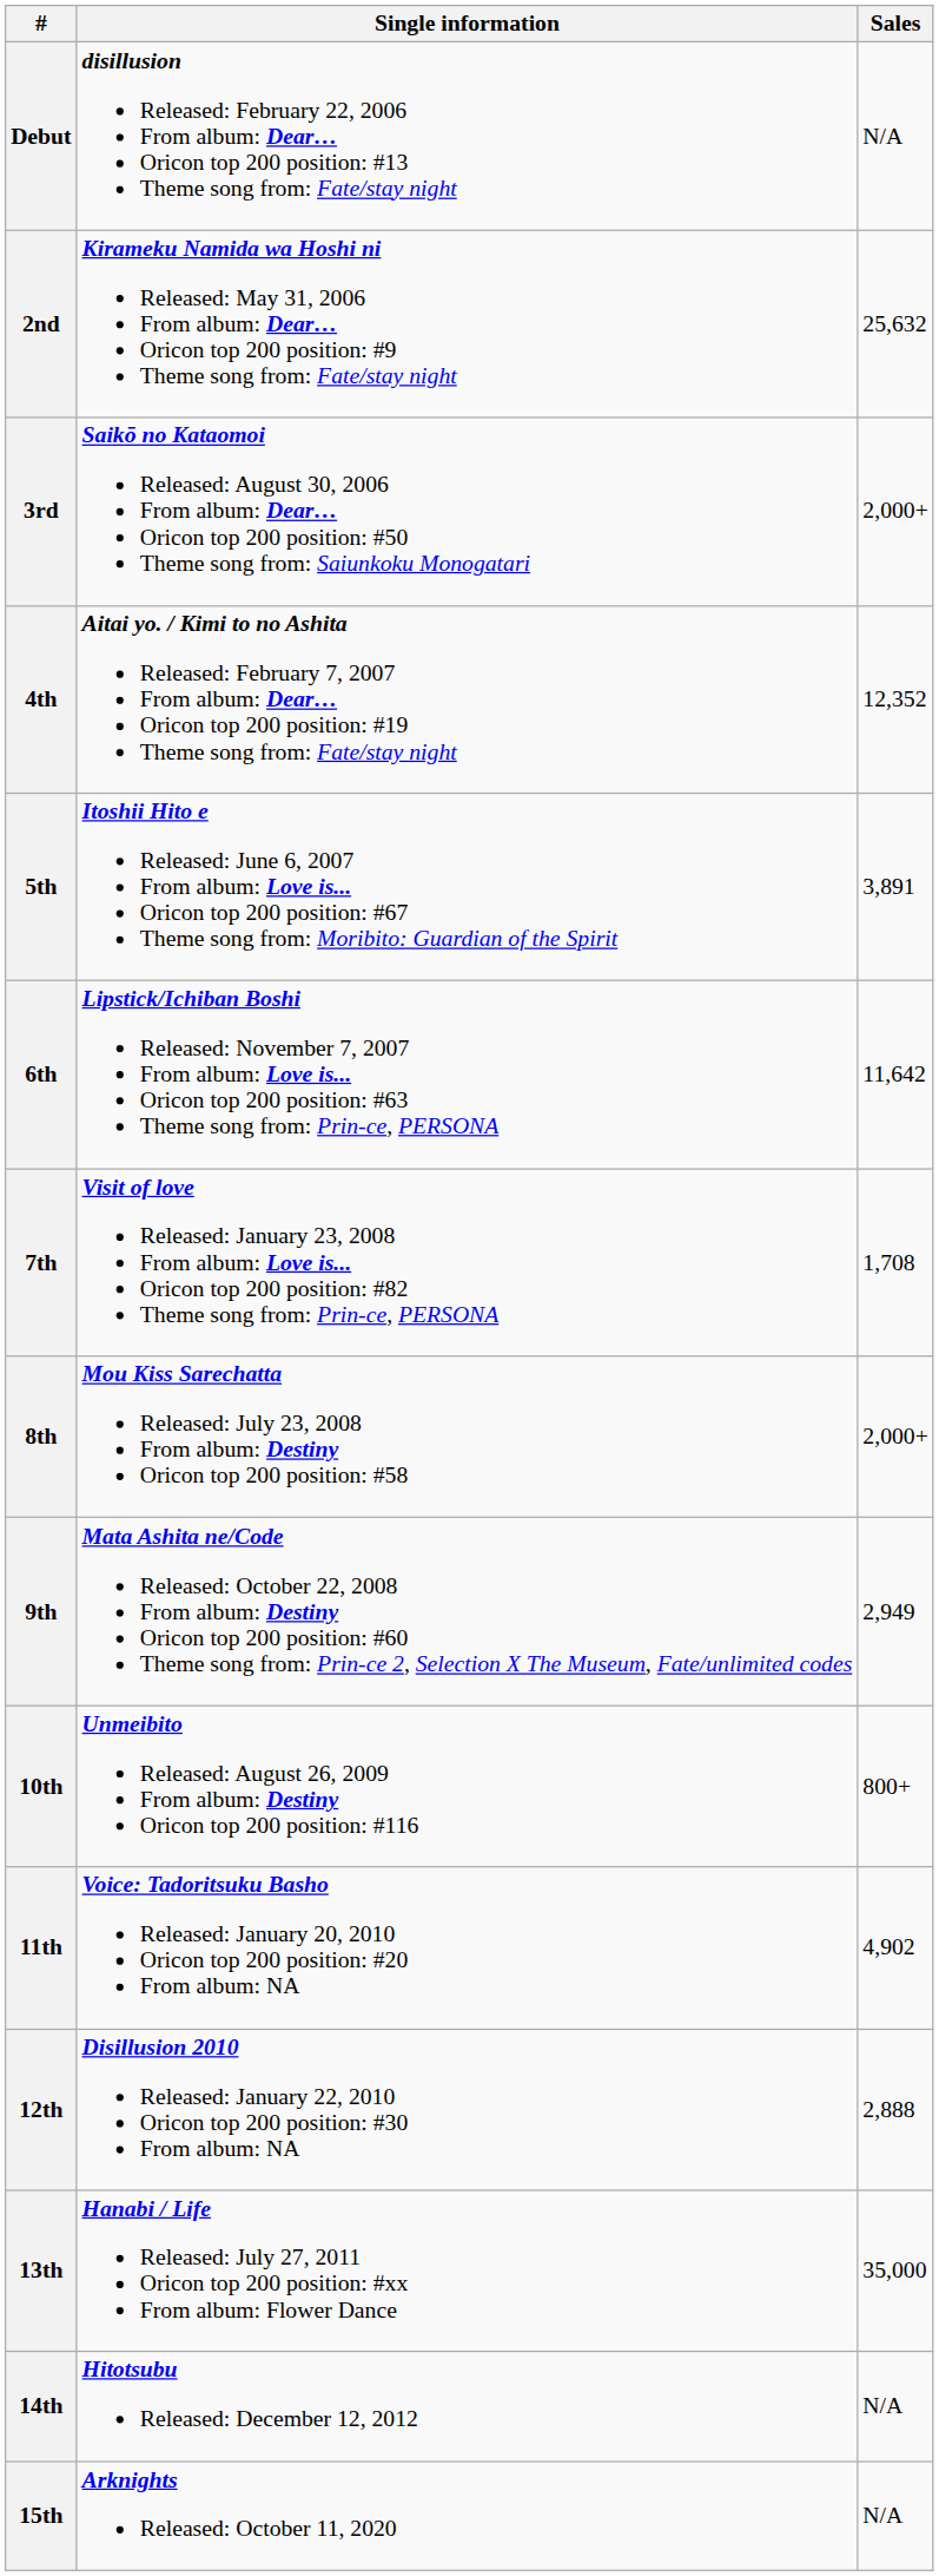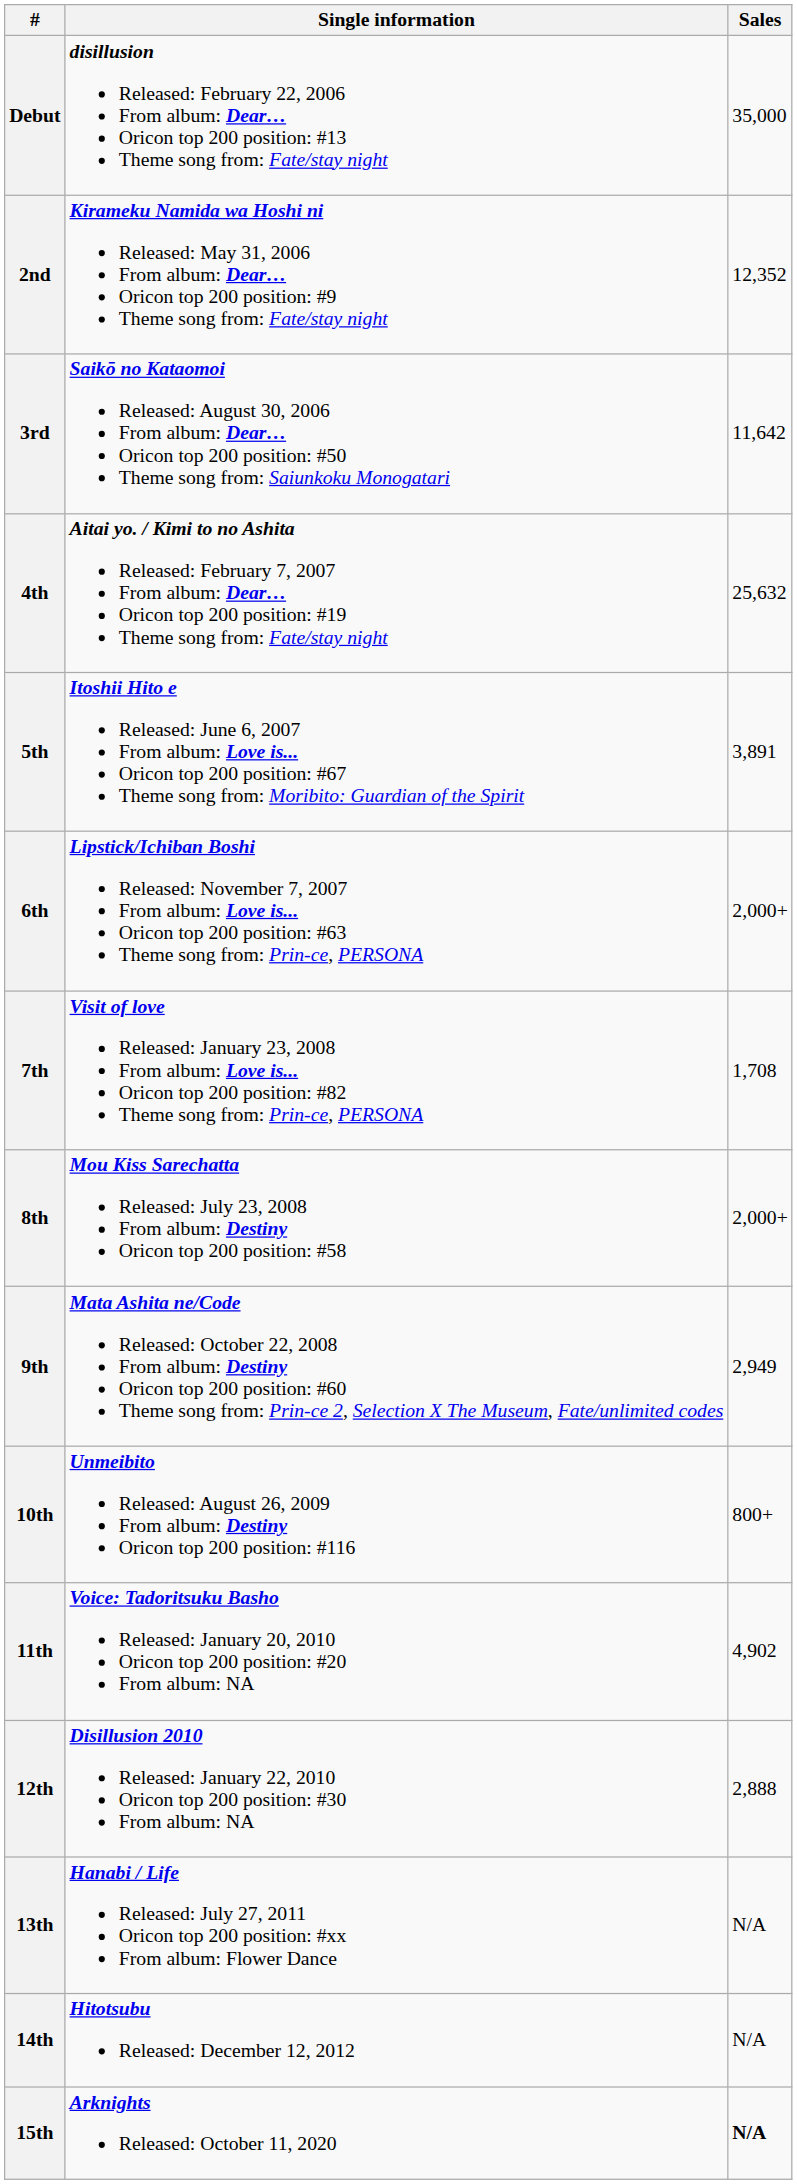Debut | Sales: N/A -> 35,000
2nd | Sales: 25,632 -> 12,352
3rd | Sales: 2,000+ -> 11,642
4th | Sales: 12,352 -> 25,632
6th | Sales: 11,642 -> 2,000+
13th | Sales: 35,000 -> N/A
15th | Sales: normal -> bold
